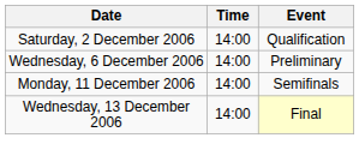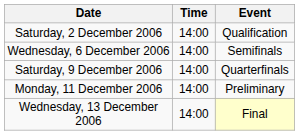Wednesday, 6 December 2006 | Event: Preliminary -> Semifinals
+ row: Saturday, 9 December 2006 | 14:00 | Quarterfinals
Monday, 11 December 2006 | Event: Semifinals -> Preliminary
